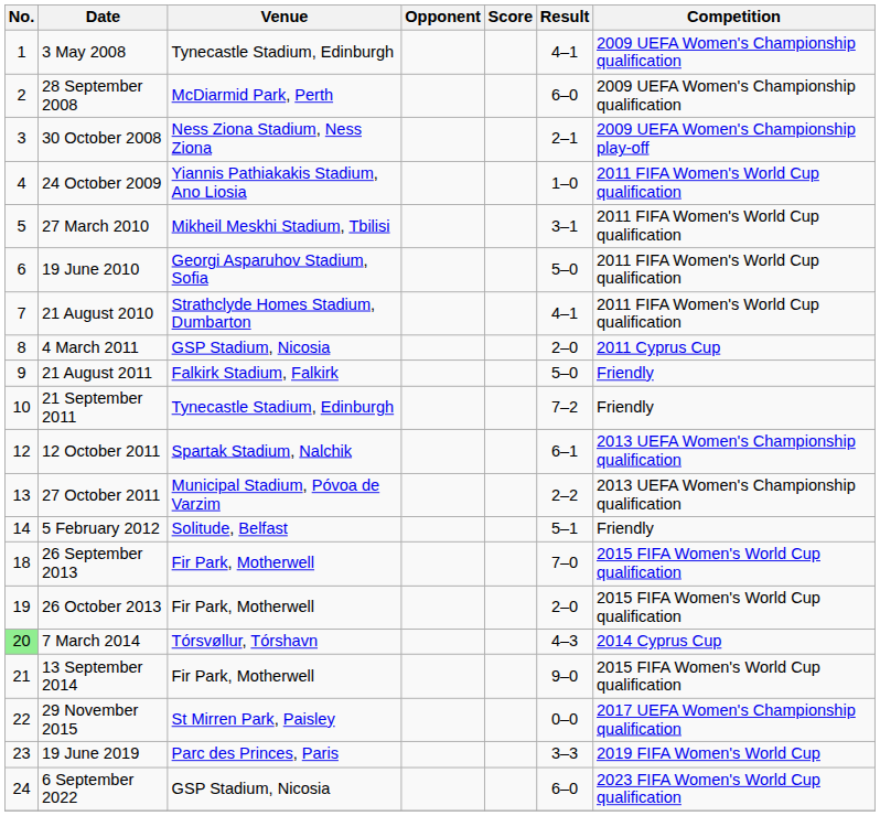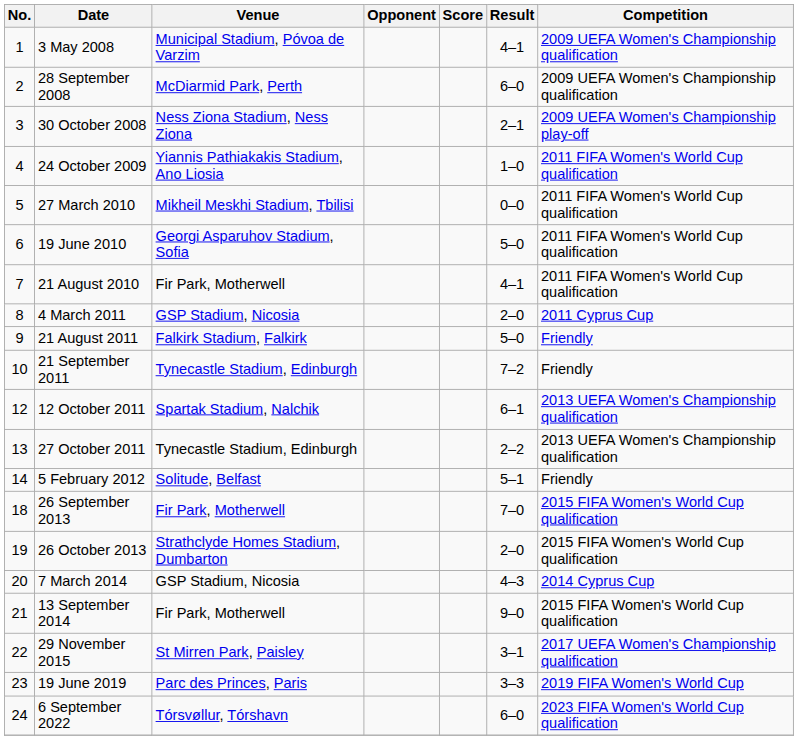3 May 2008 | Venue: Tynecastle Stadium, Edinburgh -> Municipal Stadium, Póvoa de Varzim
27 March 2010 | Result: 3–1 -> 0–0
21 August 2010 | Venue: Strathclyde Homes Stadium, Dumbarton -> Fir Park, Motherwell
27 October 2011 | Venue: Municipal Stadium, Póvoa de Varzim -> Tynecastle Stadium, Edinburgh
26 October 2013 | Venue: Fir Park, Motherwell -> Strathclyde Homes Stadium, Dumbarton
7 March 2014 | No.: lightgreen background -> no background
7 March 2014 | Venue: Tórsvøllur, Tórshavn -> GSP Stadium, Nicosia
29 November 2015 | Result: 0–0 -> 3–1
6 September 2022 | Venue: GSP Stadium, Nicosia -> Tórsvøllur, Tórshavn
